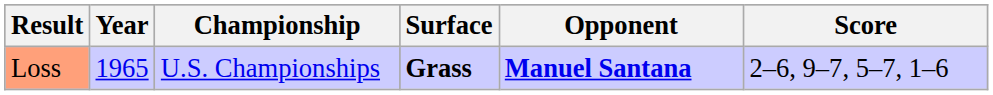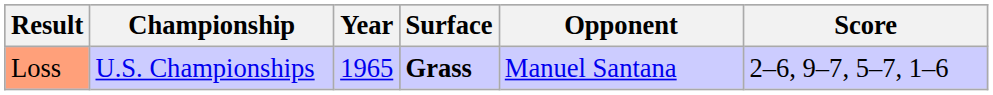columns swapped: Year <-> Championship
Loss | Opponent: bold -> normal
